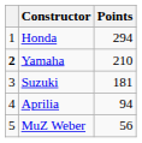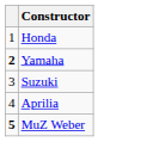- column: Points | 294 | 210 | 181 | 94 | 56
MuZ Weber | column 1: normal -> bold
